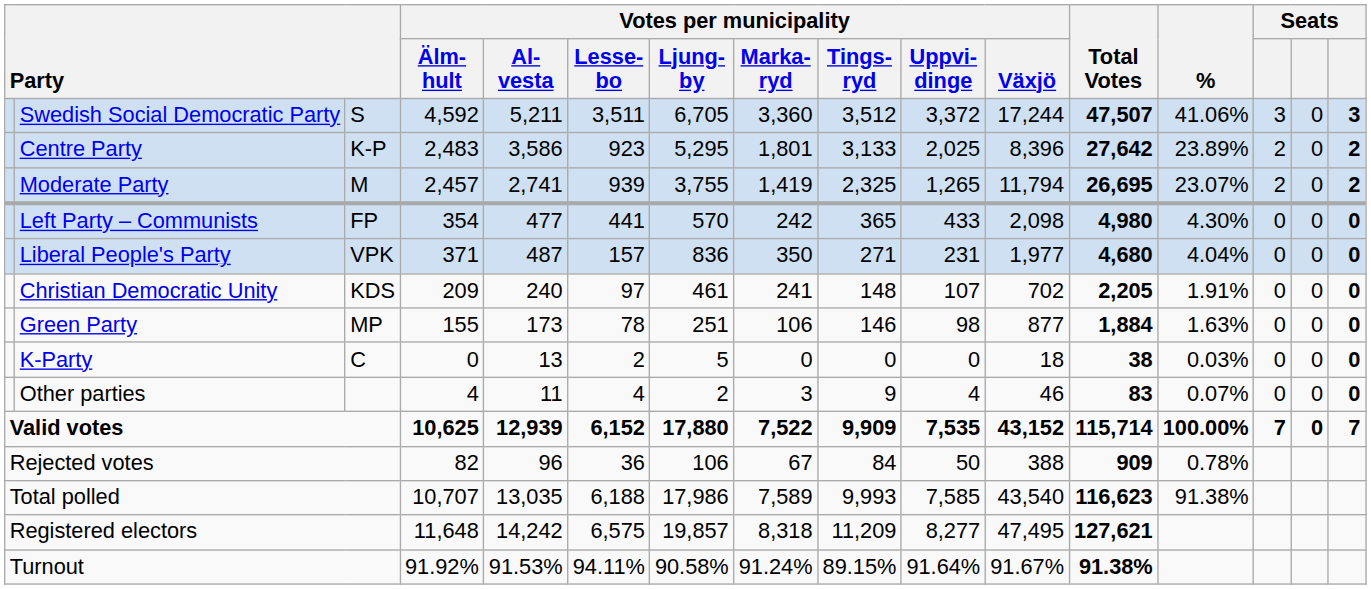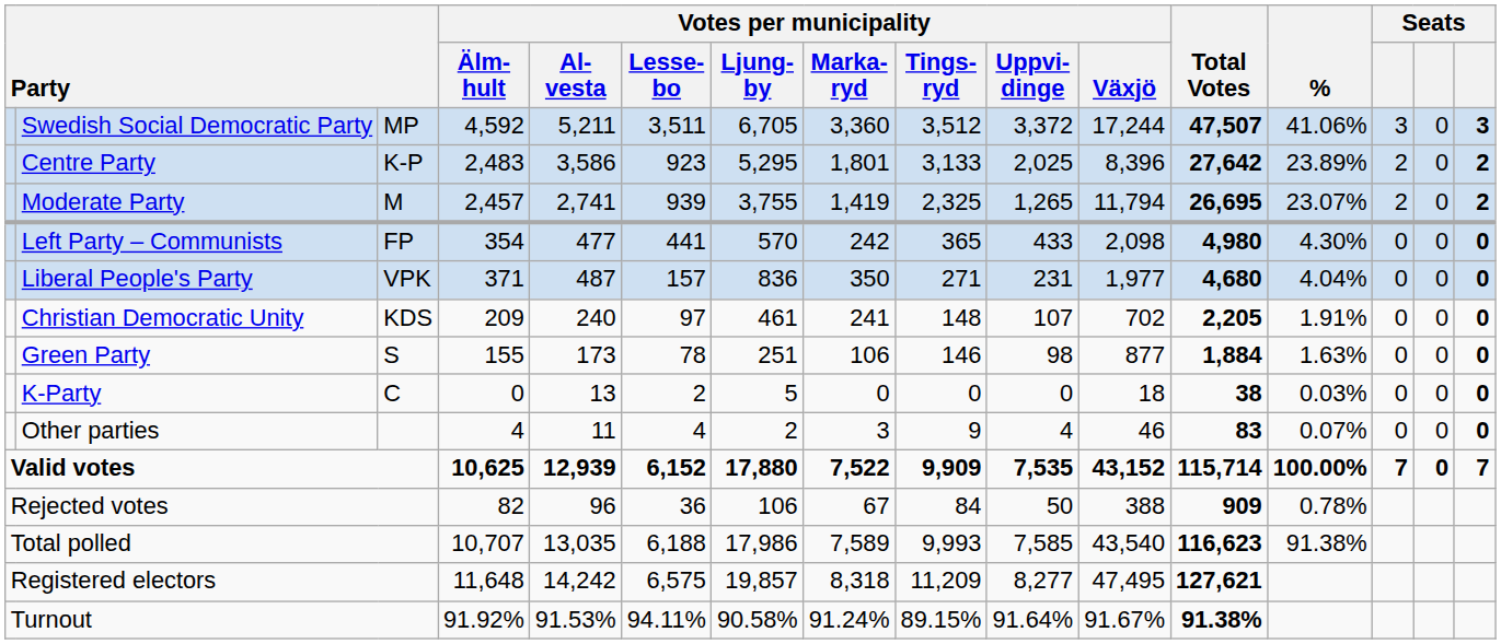Swedish Social Democratic Party | column 3: S -> MP
Green Party | column 3: MP -> S
